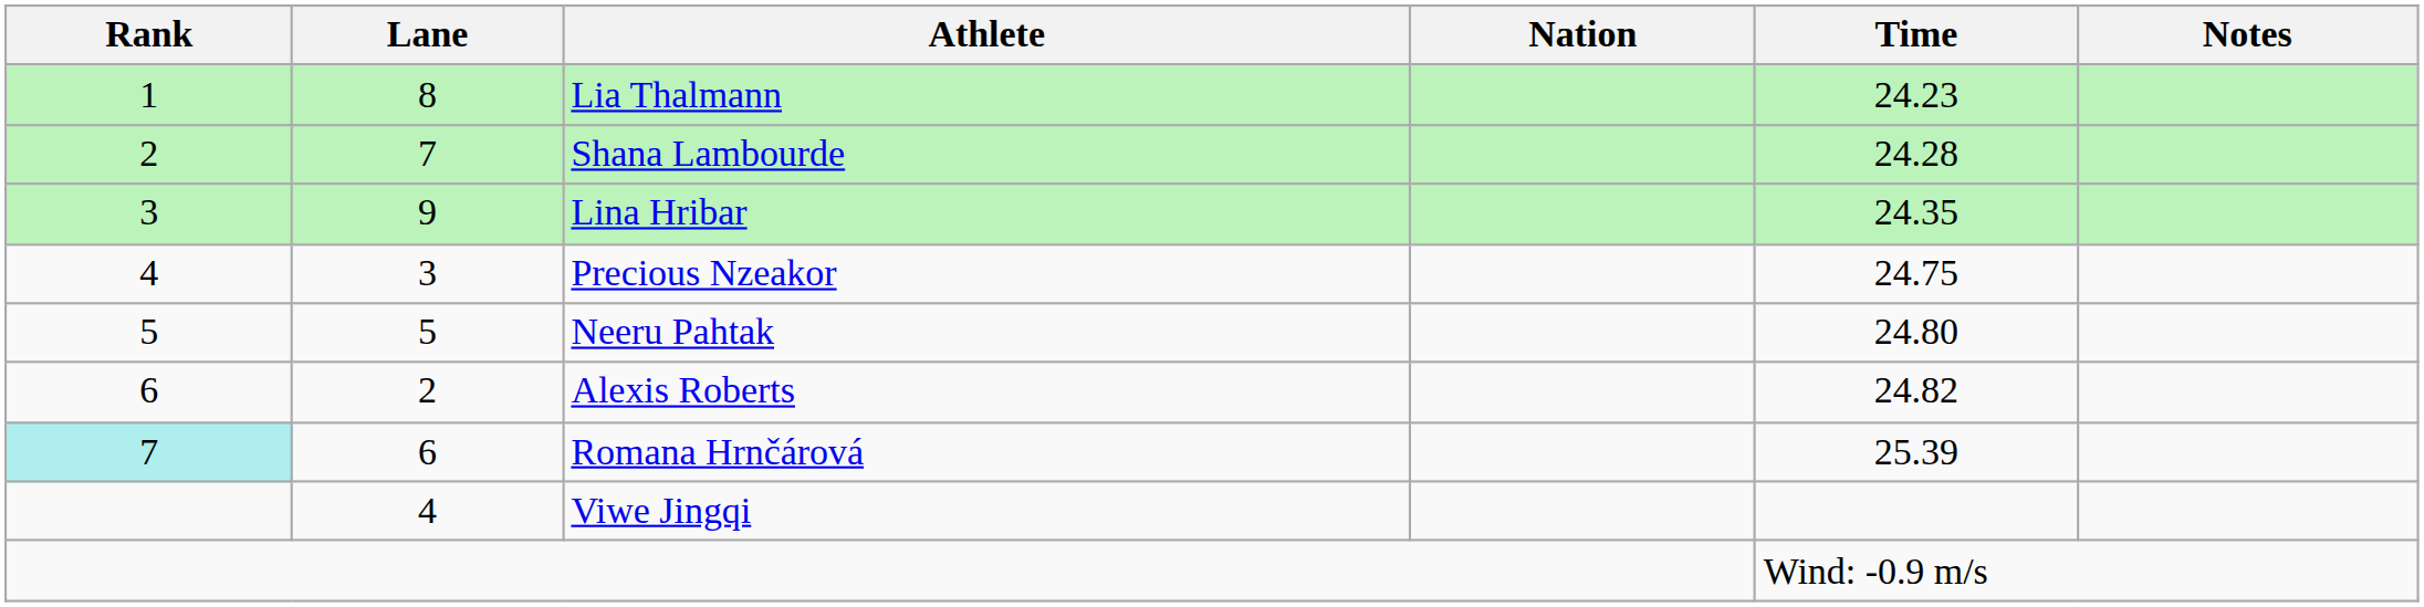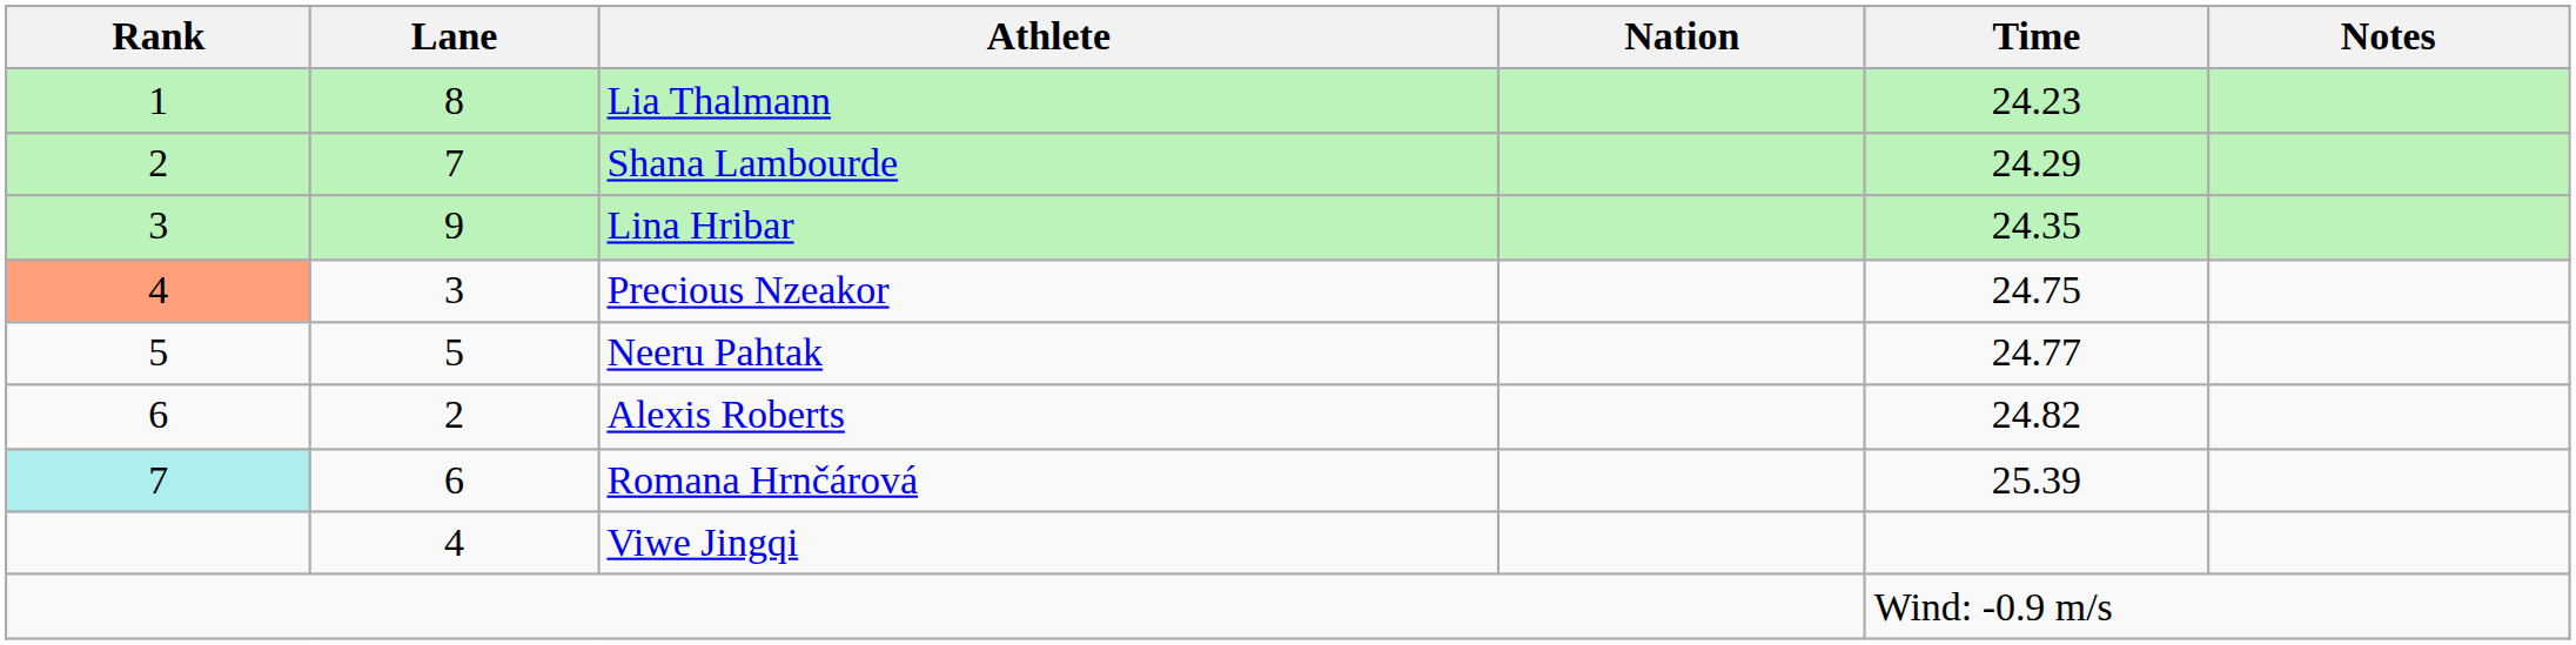Shana Lambourde | Time: 24.28 -> 24.29
Precious Nzeakor | Rank: no background -> lightsalmon background
Neeru Pahtak | Time: 24.80 -> 24.77
